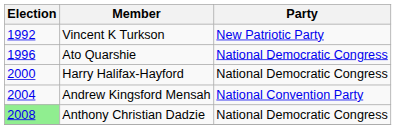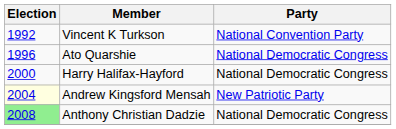Vincent K Turkson | Party: New Patriotic Party -> National Convention Party
Andrew Kingsford Mensah | Election: no background -> lightyellow background
Andrew Kingsford Mensah | Party: National Convention Party -> New Patriotic Party
